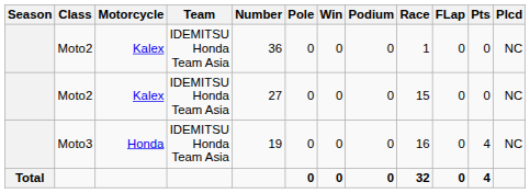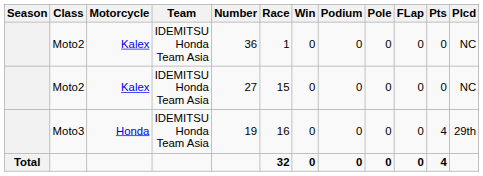columns swapped: Race <-> Pole
Moto3 | Plcd: NC -> 29th
